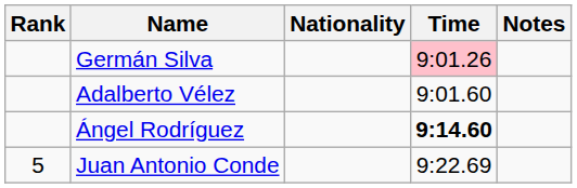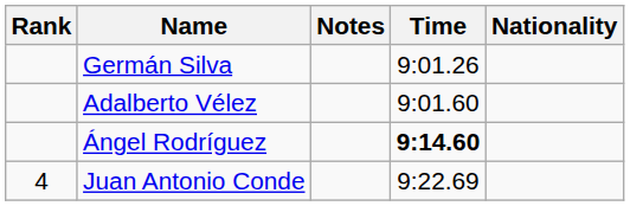columns swapped: Nationality <-> Notes
Germán Silva | Time: pink background -> no background
Juan Antonio Conde | Rank: 5 -> 4
